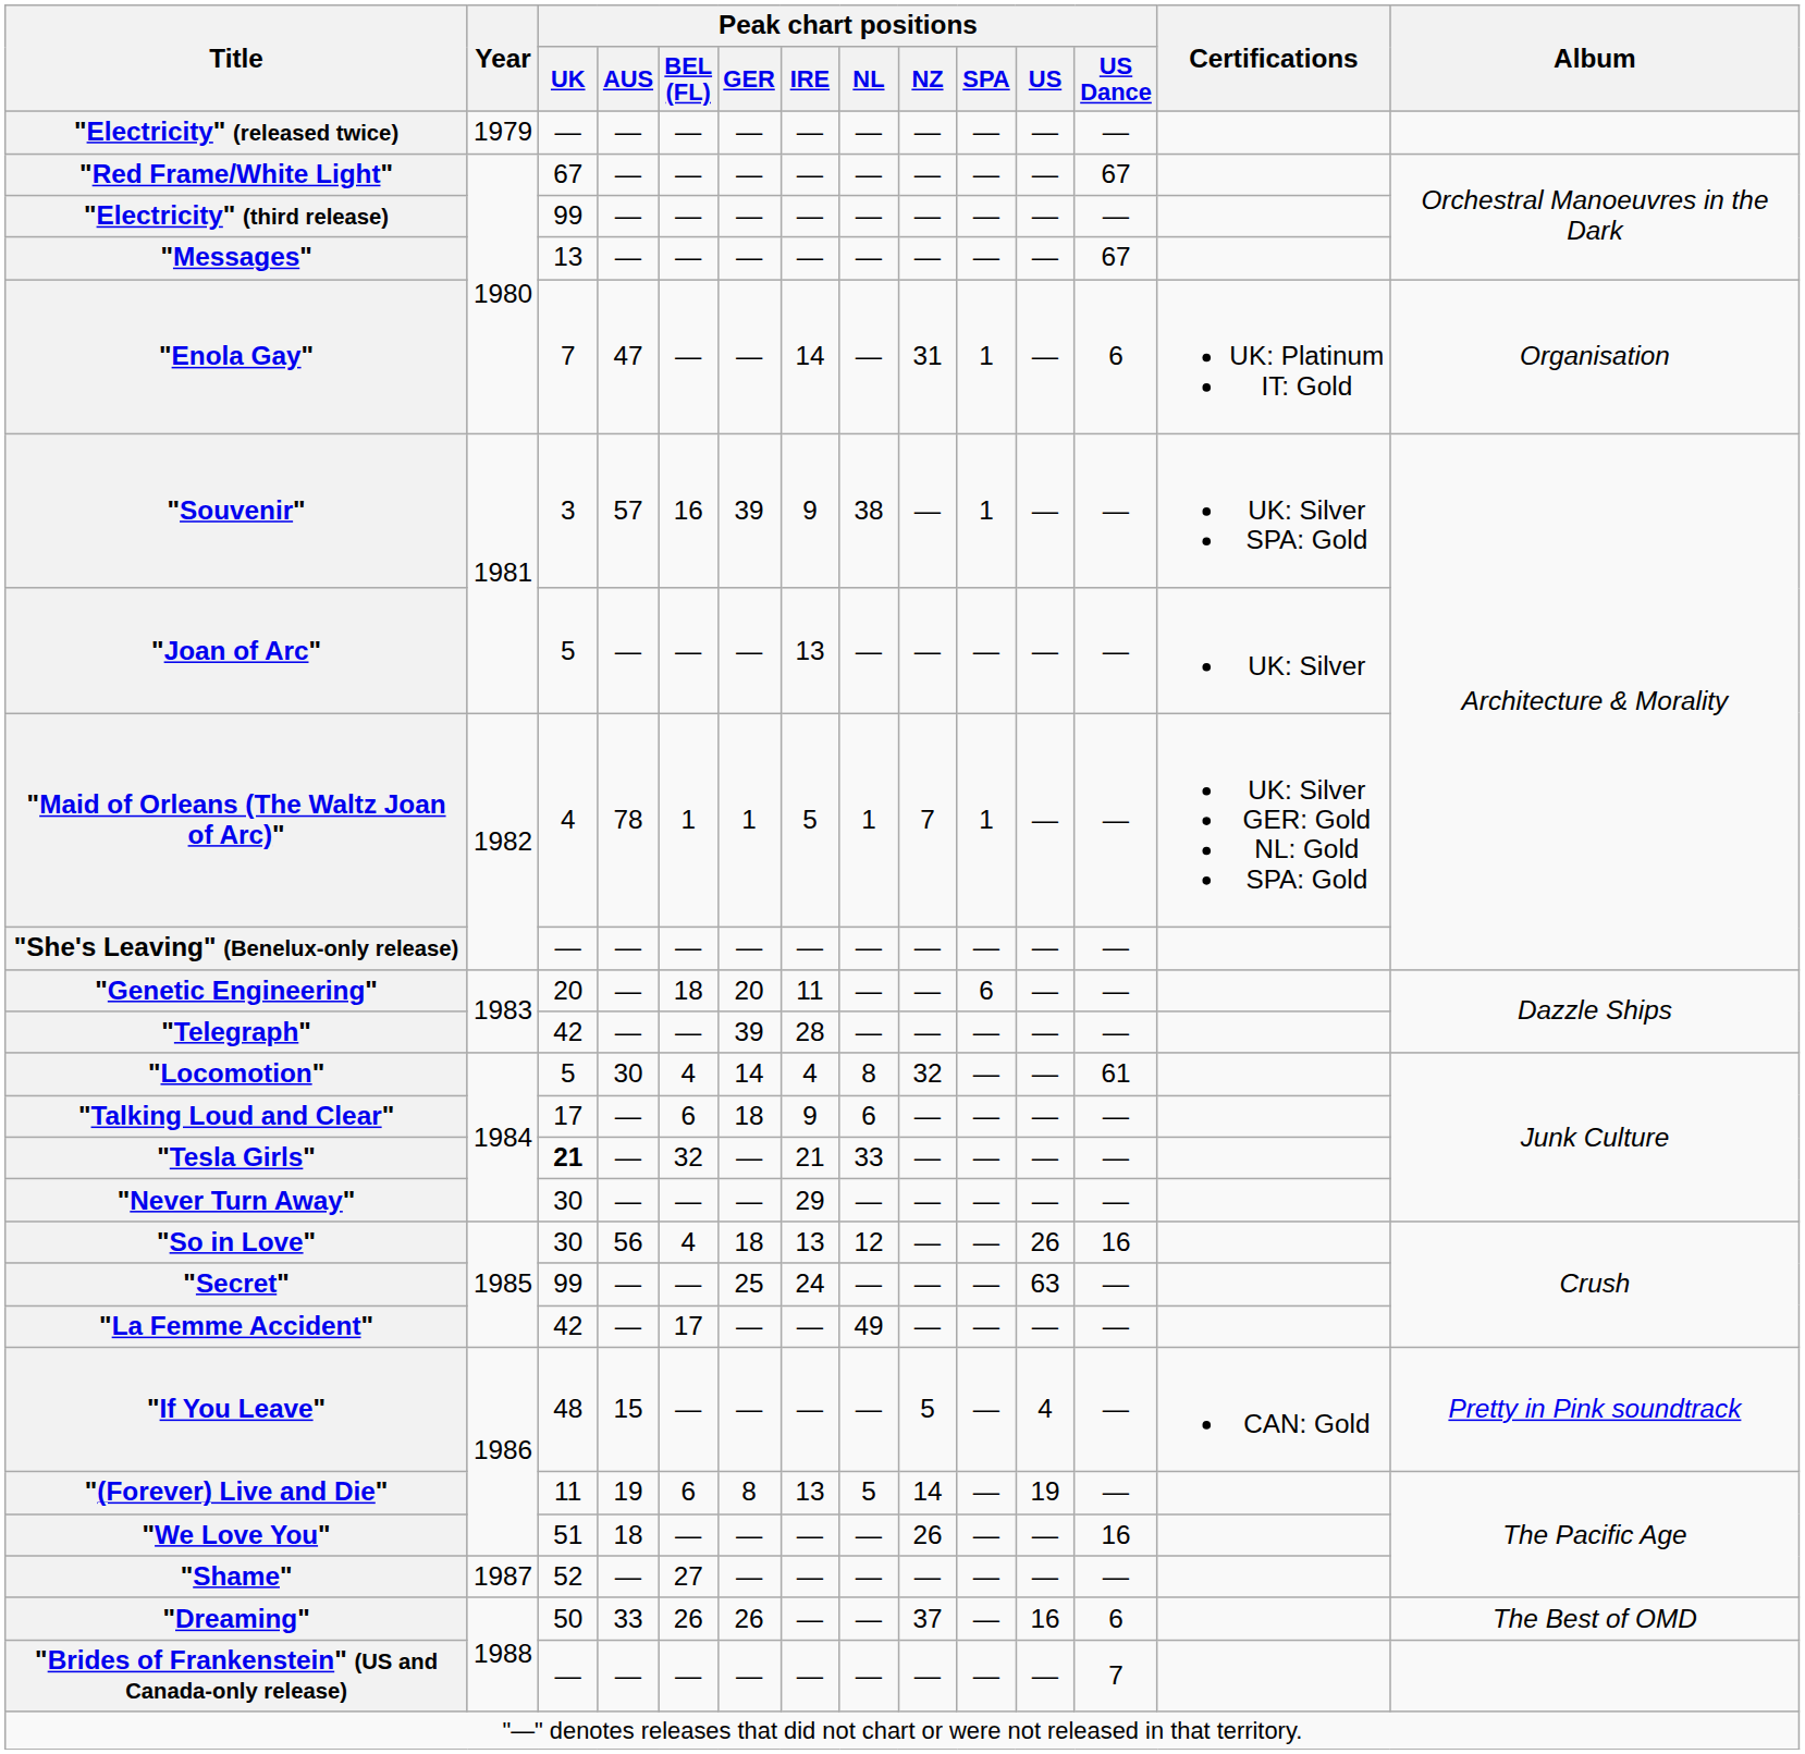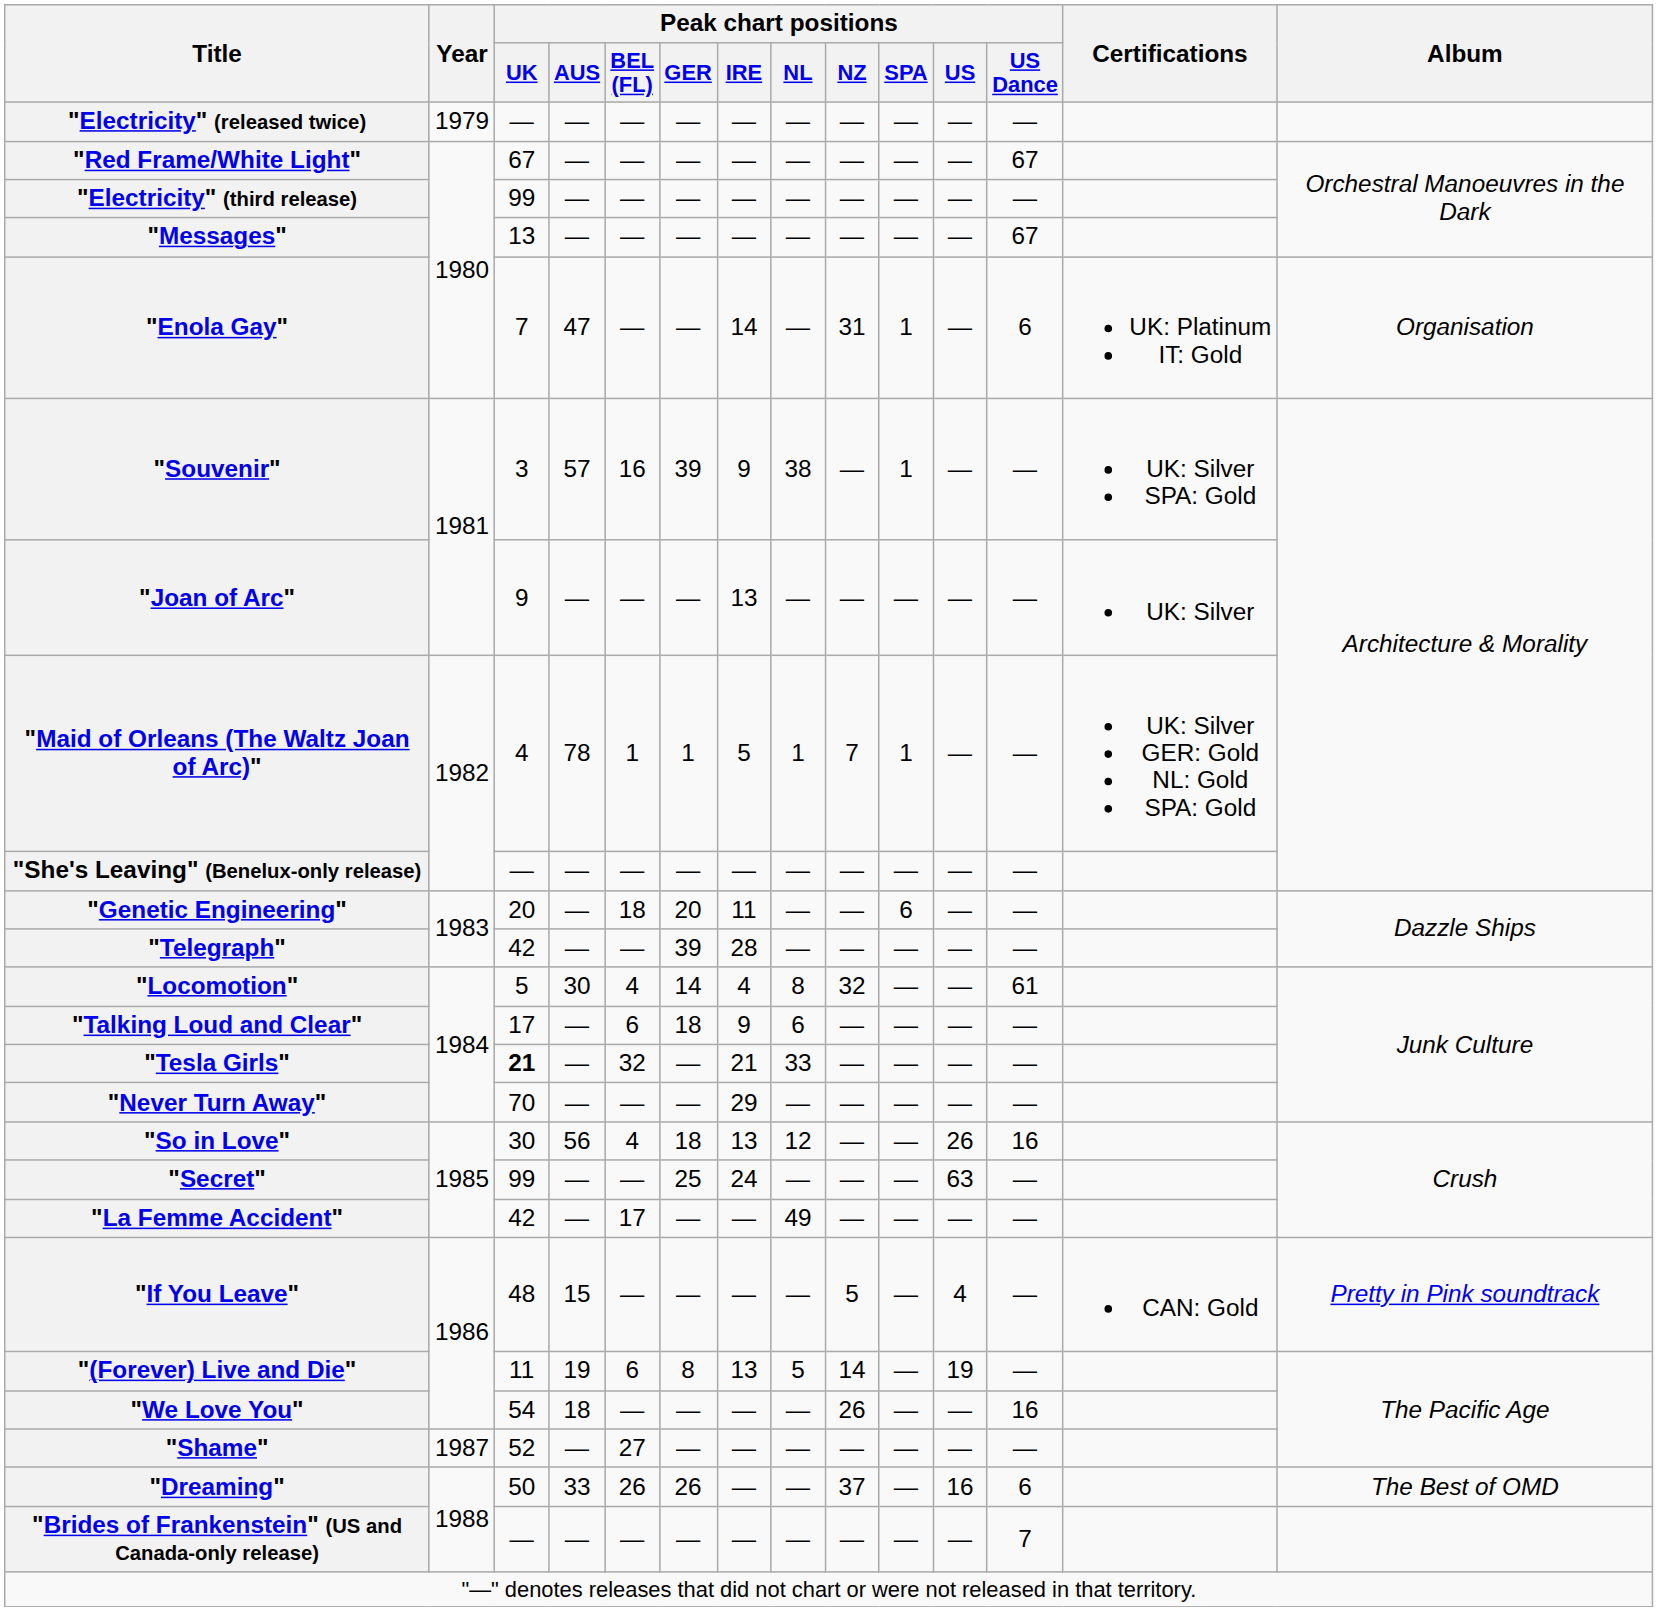"Joan of Arc" | Peak chart positions / UK: 5 -> 9
"Never Turn Away" | Peak chart positions / UK: 30 -> 70
"We Love You" | Peak chart positions / UK: 51 -> 54
